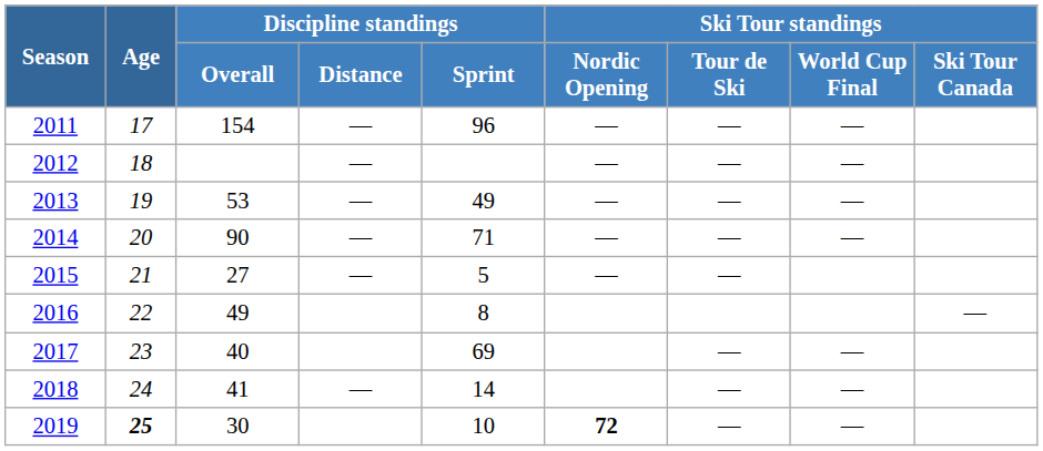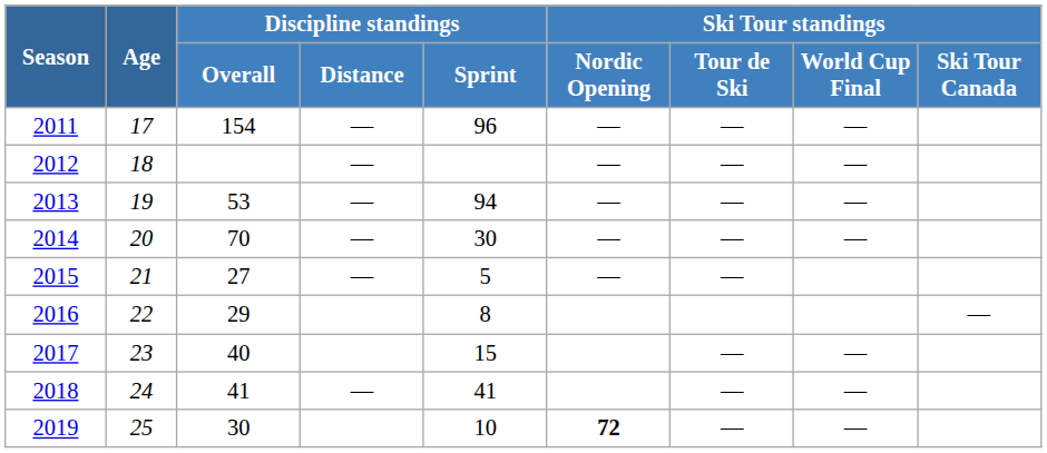2013 | Discipline standings / Sprint: 49 -> 94
2014 | Discipline standings / Overall: 90 -> 70
2014 | Discipline standings / Sprint: 71 -> 30
2016 | Discipline standings / Overall: 49 -> 29
2017 | Discipline standings / Sprint: 69 -> 15
2018 | Discipline standings / Sprint: 14 -> 41
2019 | Age: bold -> normal
